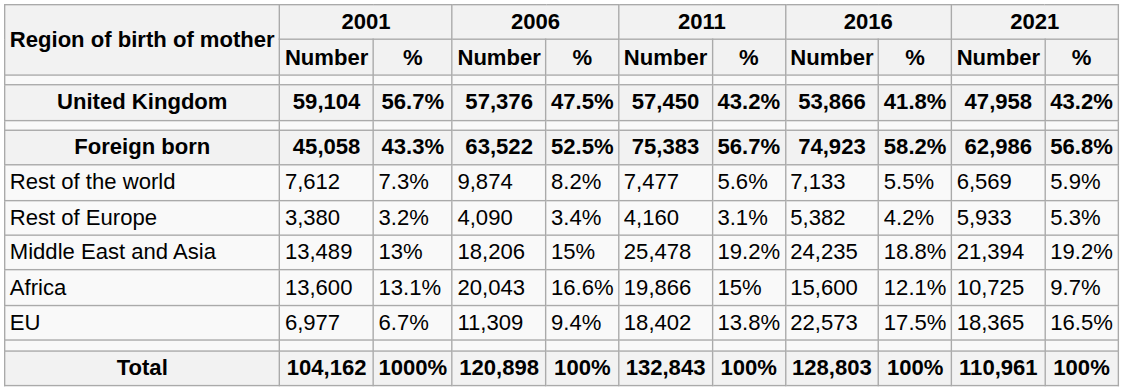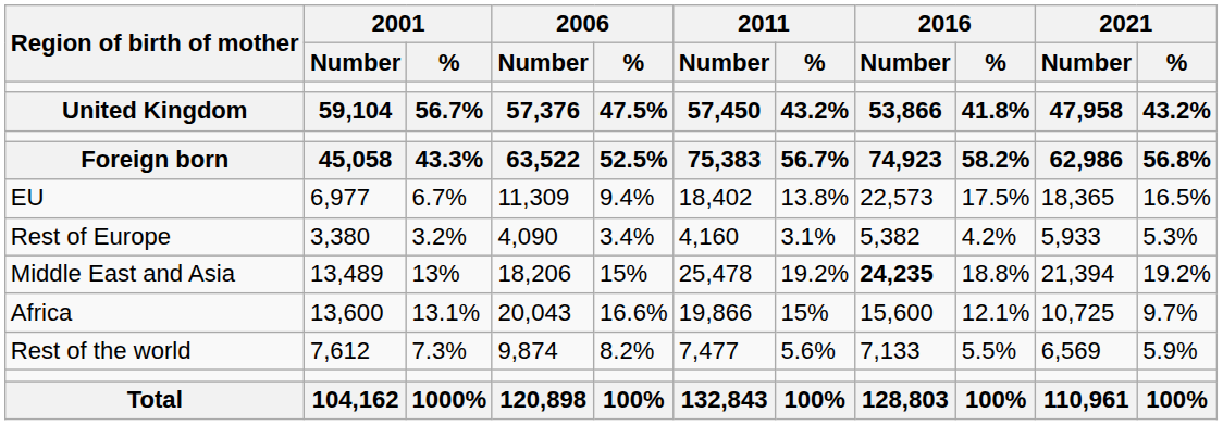rows swapped: EU <-> Rest of the world
Middle East and Asia | 2016 / Number: normal -> bold
